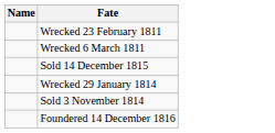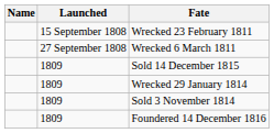+ column: Launched | 15 September 1808 | 27 September 1808 | 1809 | 1809 | 1809 | 1809
